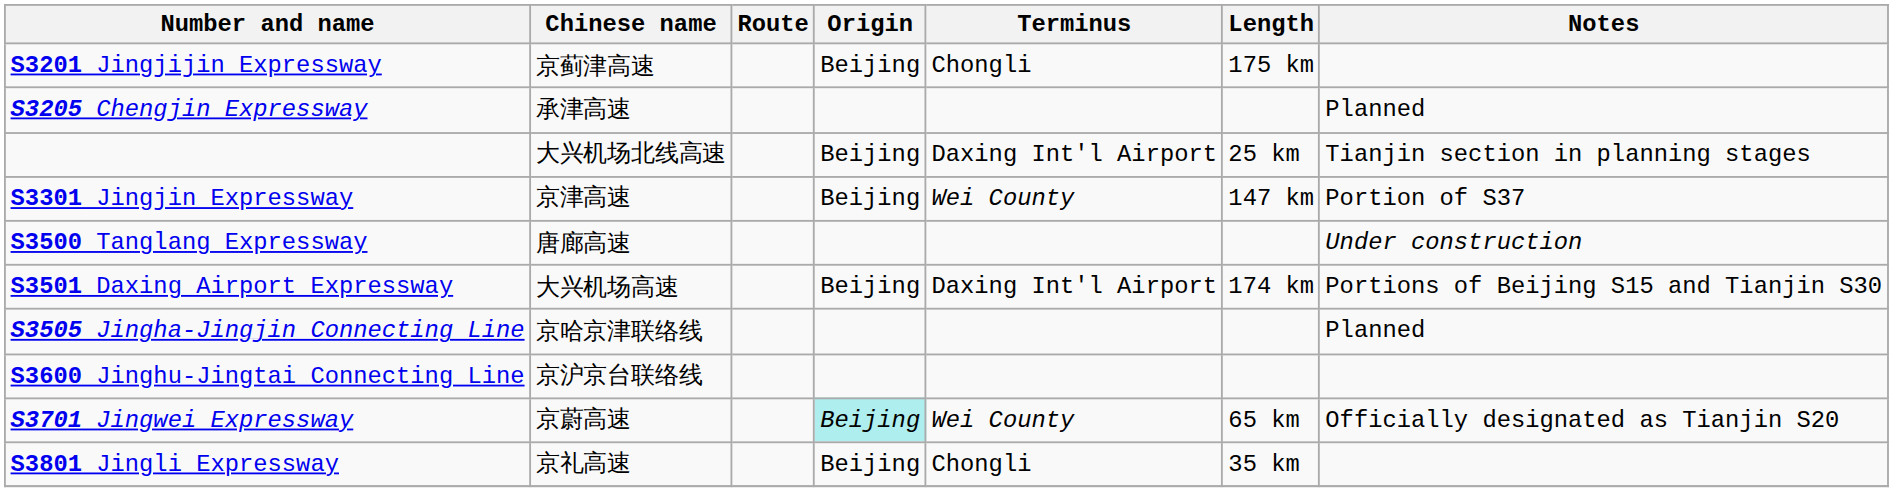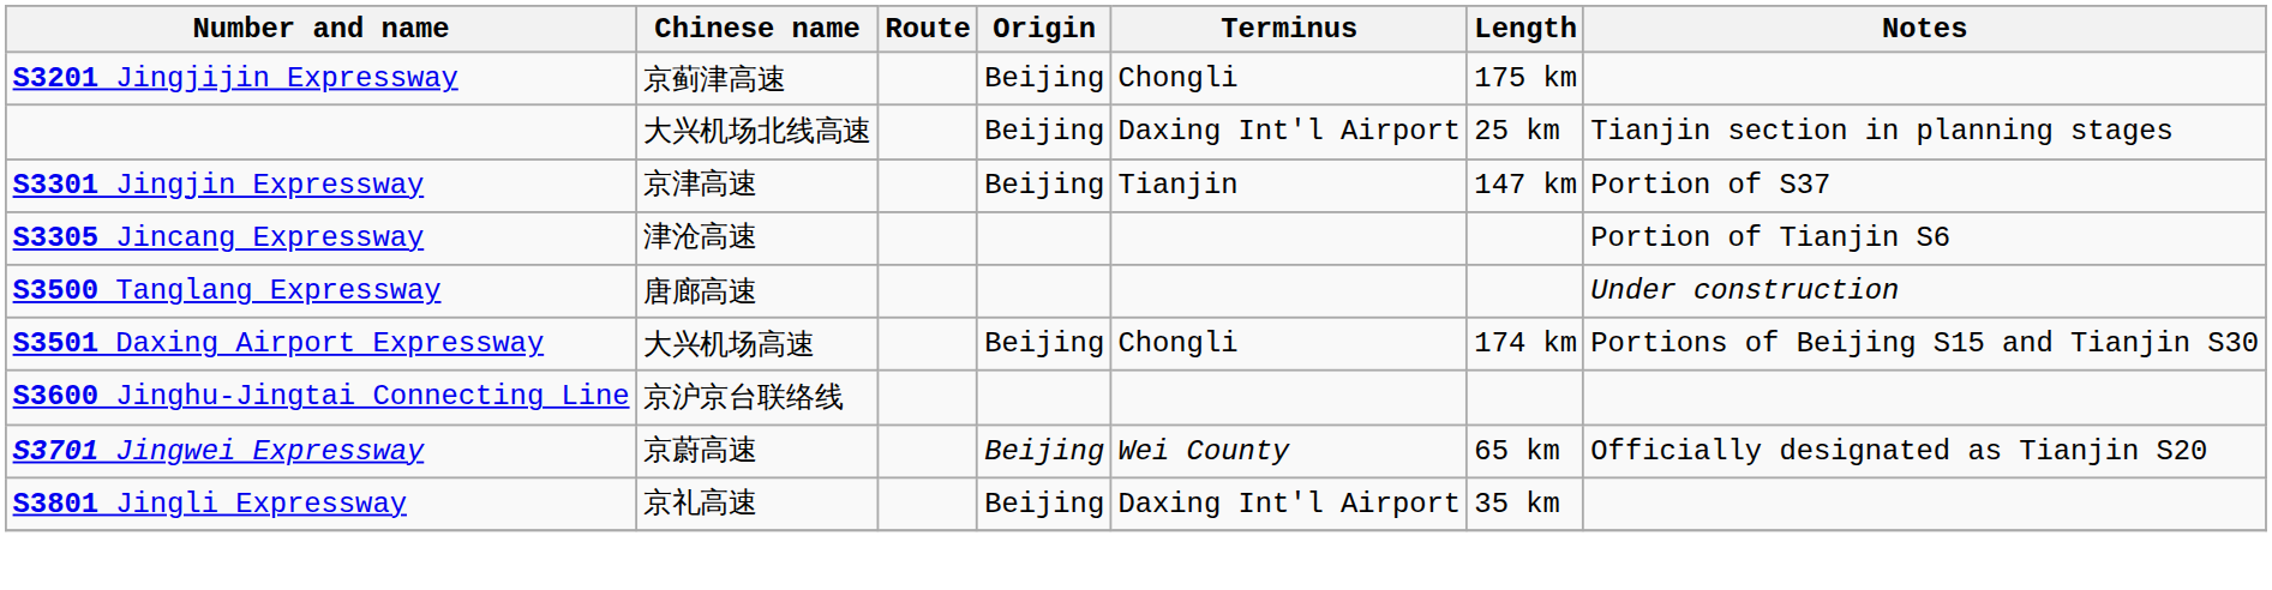- row: S3205 Chengjin Expressway | 承津高速 | Planned
S3301 Jingjin Expressway | Terminus: Wei County -> Tianjin
+ row: S3305 Jincang Expressway | 津沧高速 | Portion of Tianjin S6
S3501 Daxing Airport Expressway | Terminus: Daxing Int'l Airport -> Chongli
- row: S3505 Jingha-Jingjin Connecting Line | 京哈京津联络线 | Planned
S3701 Jingwei Expressway | Origin: paleturquoise background -> no background
S3801 Jingli Expressway | Terminus: Chongli -> Daxing Int'l Airport
